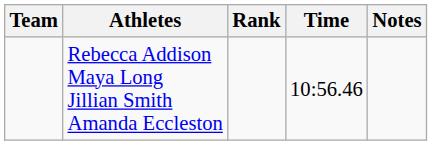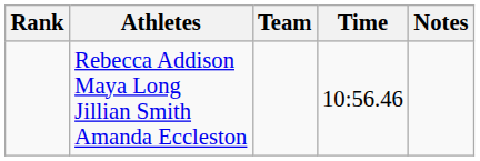columns swapped: Rank <-> Team
